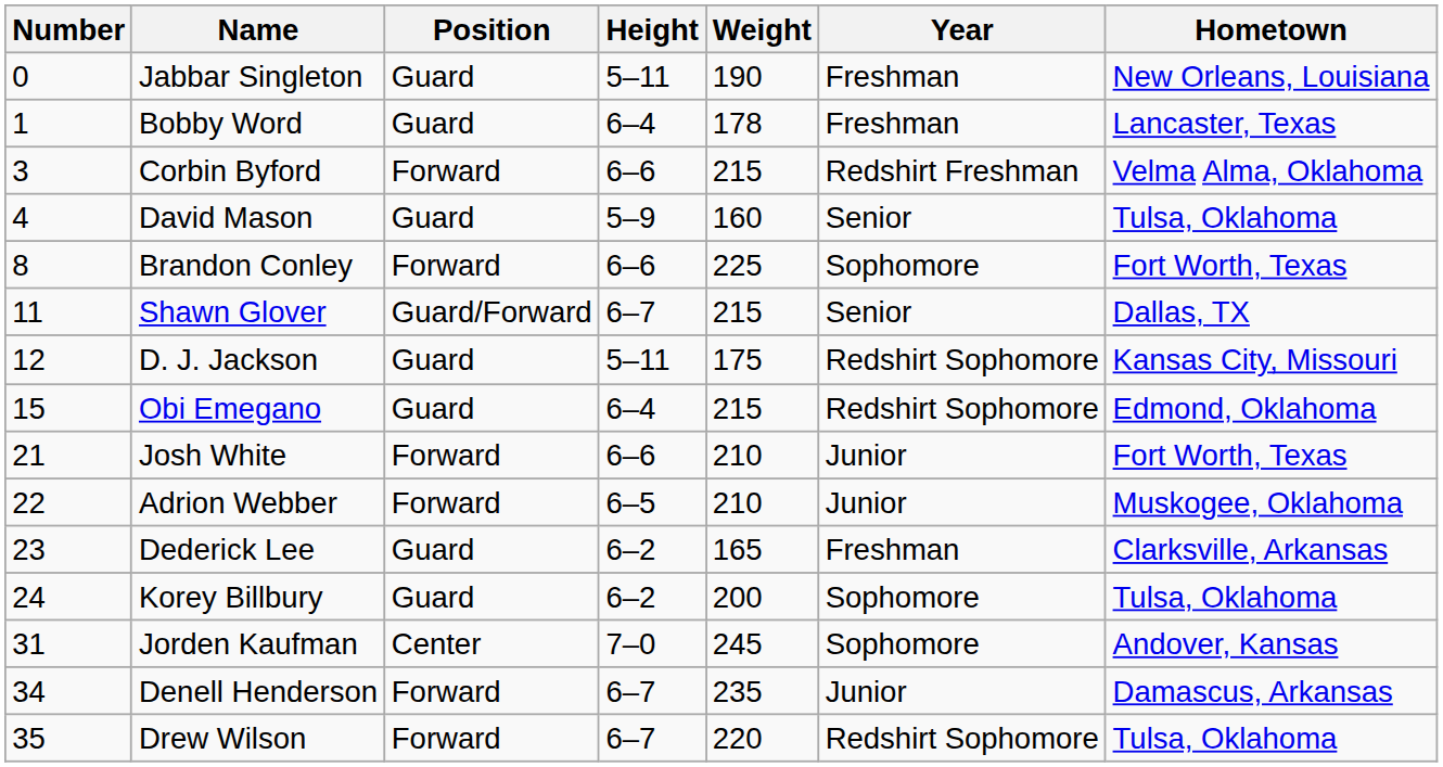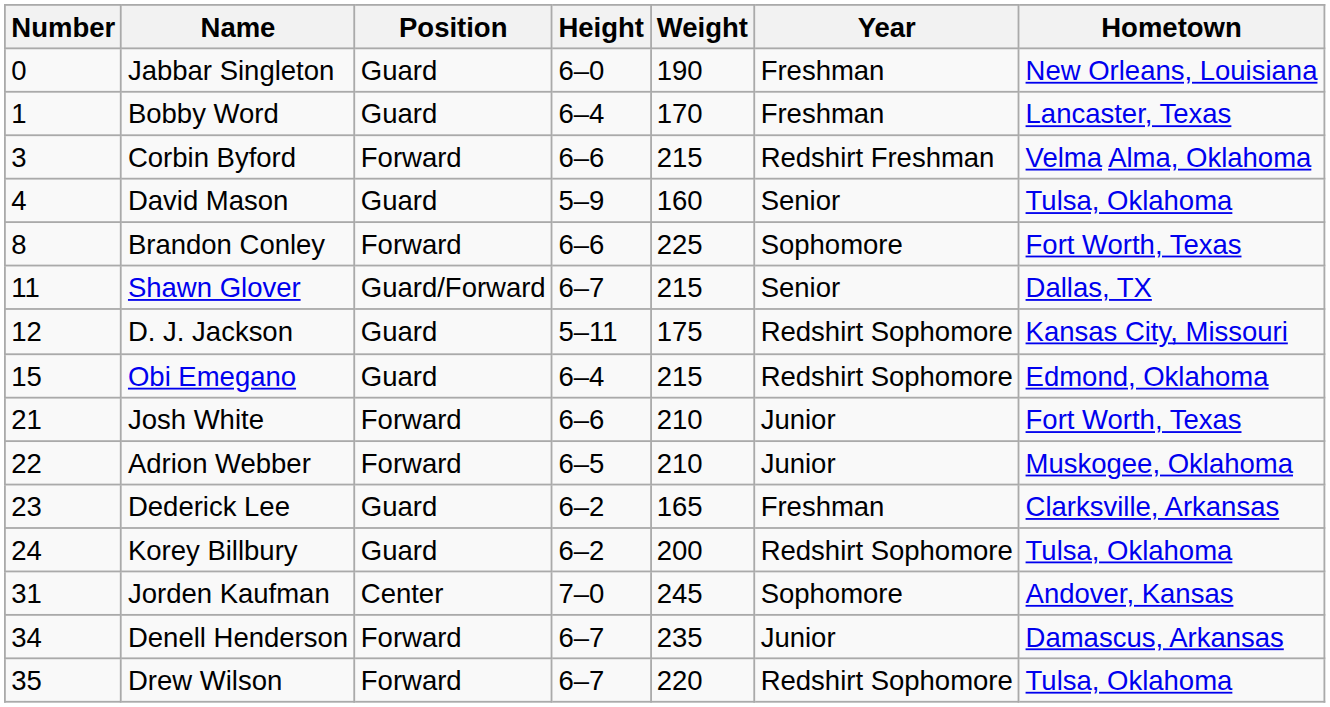Jabbar Singleton | Height: 5–11 -> 6–0
Bobby Word | Weight: 178 -> 170
Korey Billbury | Year: Sophomore -> Redshirt Sophomore
